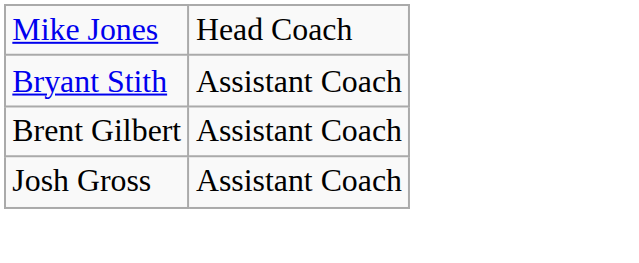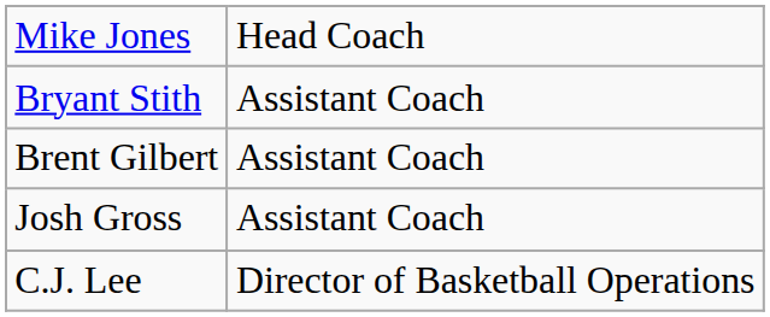+ row: C.J. Lee | Director of Basketball Operations
